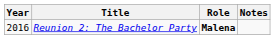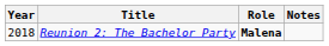Reunion 2: The Bachelor Party | Year: 2016 -> 2018
